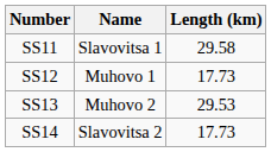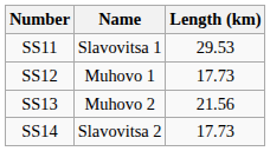SS11 | Length (km): 29.58 -> 29.53
SS13 | Length (km): 29.53 -> 21.56
